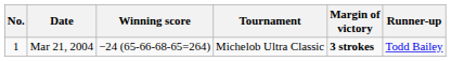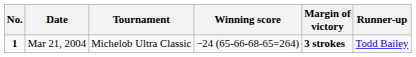columns swapped: Tournament <-> Winning score
Mar 21, 2004 | No.: normal -> bold
